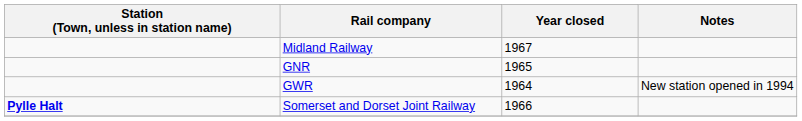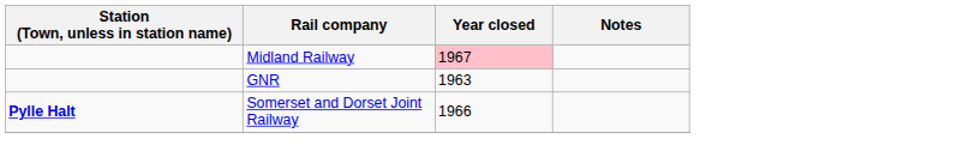Midland Railway | Year closed: no background -> pink background
GNR | Year closed: 1965 -> 1963
- row: GWR | 1964 | New station opened in 1994
